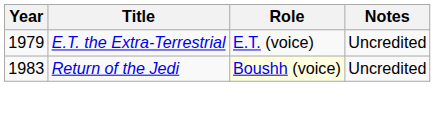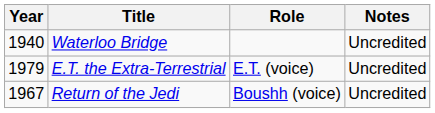+ row: 1940 | Waterloo Bridge | Uncredited
Return of the Jedi | Year: 1983 -> 1967
Return of the Jedi | Role: lightyellow background -> no background
